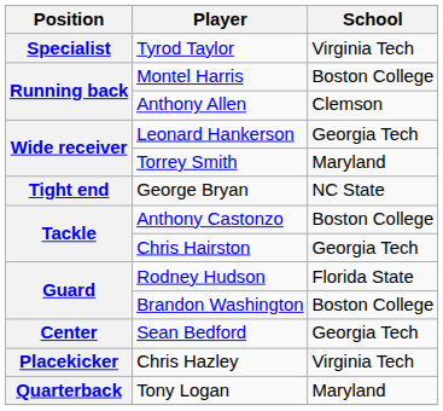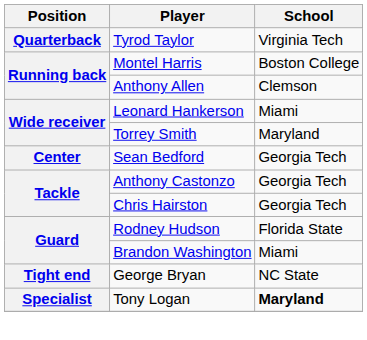Tyrod Taylor | Position: Specialist -> Quarterback
Leonard Hankerson | School: Georgia Tech -> Miami
rows swapped: George Bryan <-> Sean Bedford
Anthony Castonzo | School: Boston College -> Georgia Tech
Brandon Washington | School: Boston College -> Miami
- row: Placekicker | Chris Hazley | Virginia Tech
Tony Logan | Position: Quarterback -> Specialist
Tony Logan | School: normal -> bold
